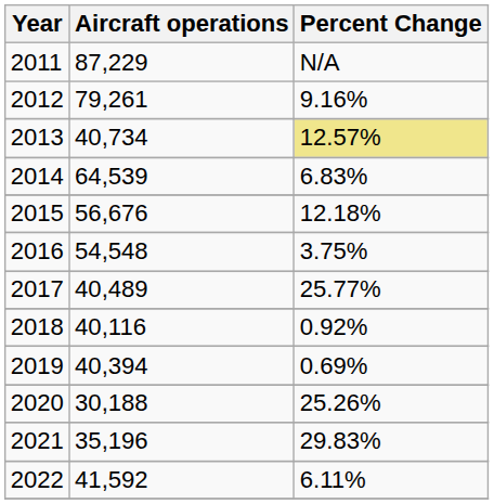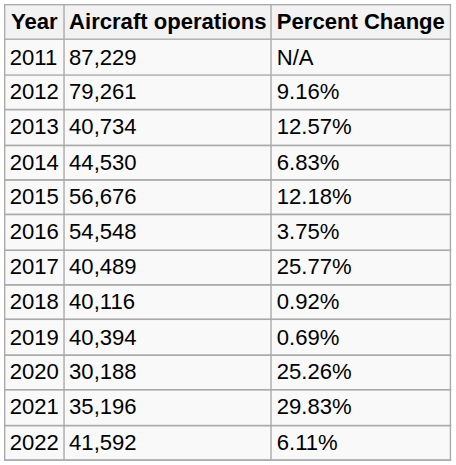2013 | Percent Change: khaki background -> no background
2014 | Aircraft operations: 64,539 -> 44,530
